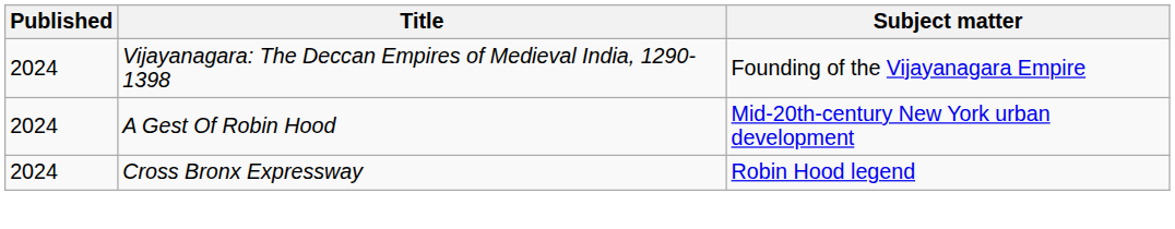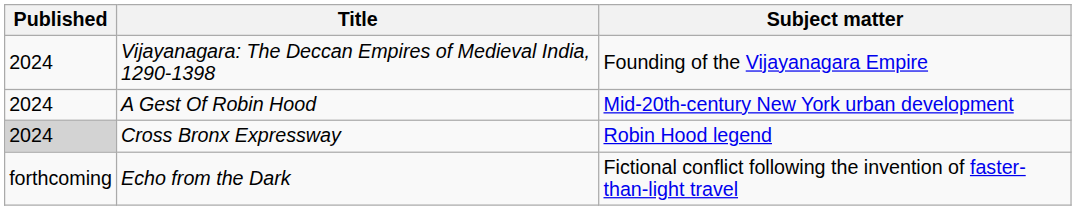Cross Bronx Expressway | Published: no background -> lightgrey background
+ row: forthcoming | Echo from the Dark | Fictional conflict following the invention of faster-than-light travel
